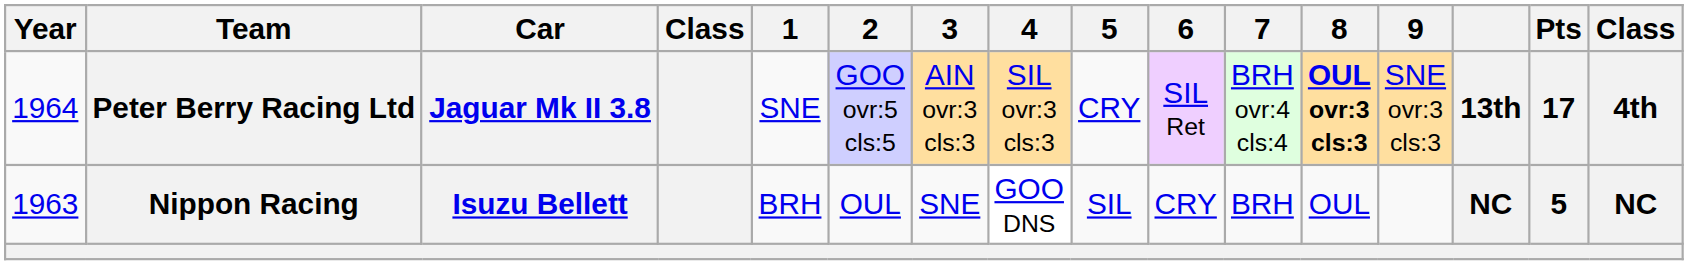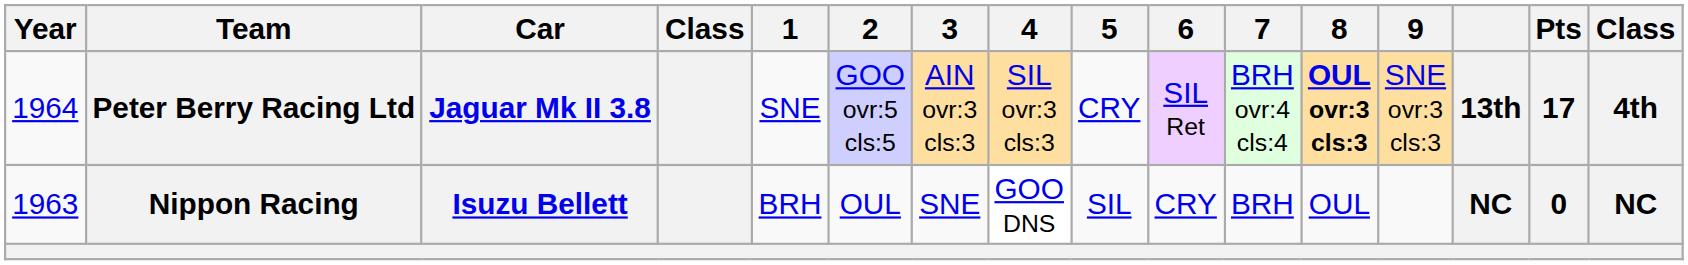Nippon Racing | Pts: 5 -> 0
